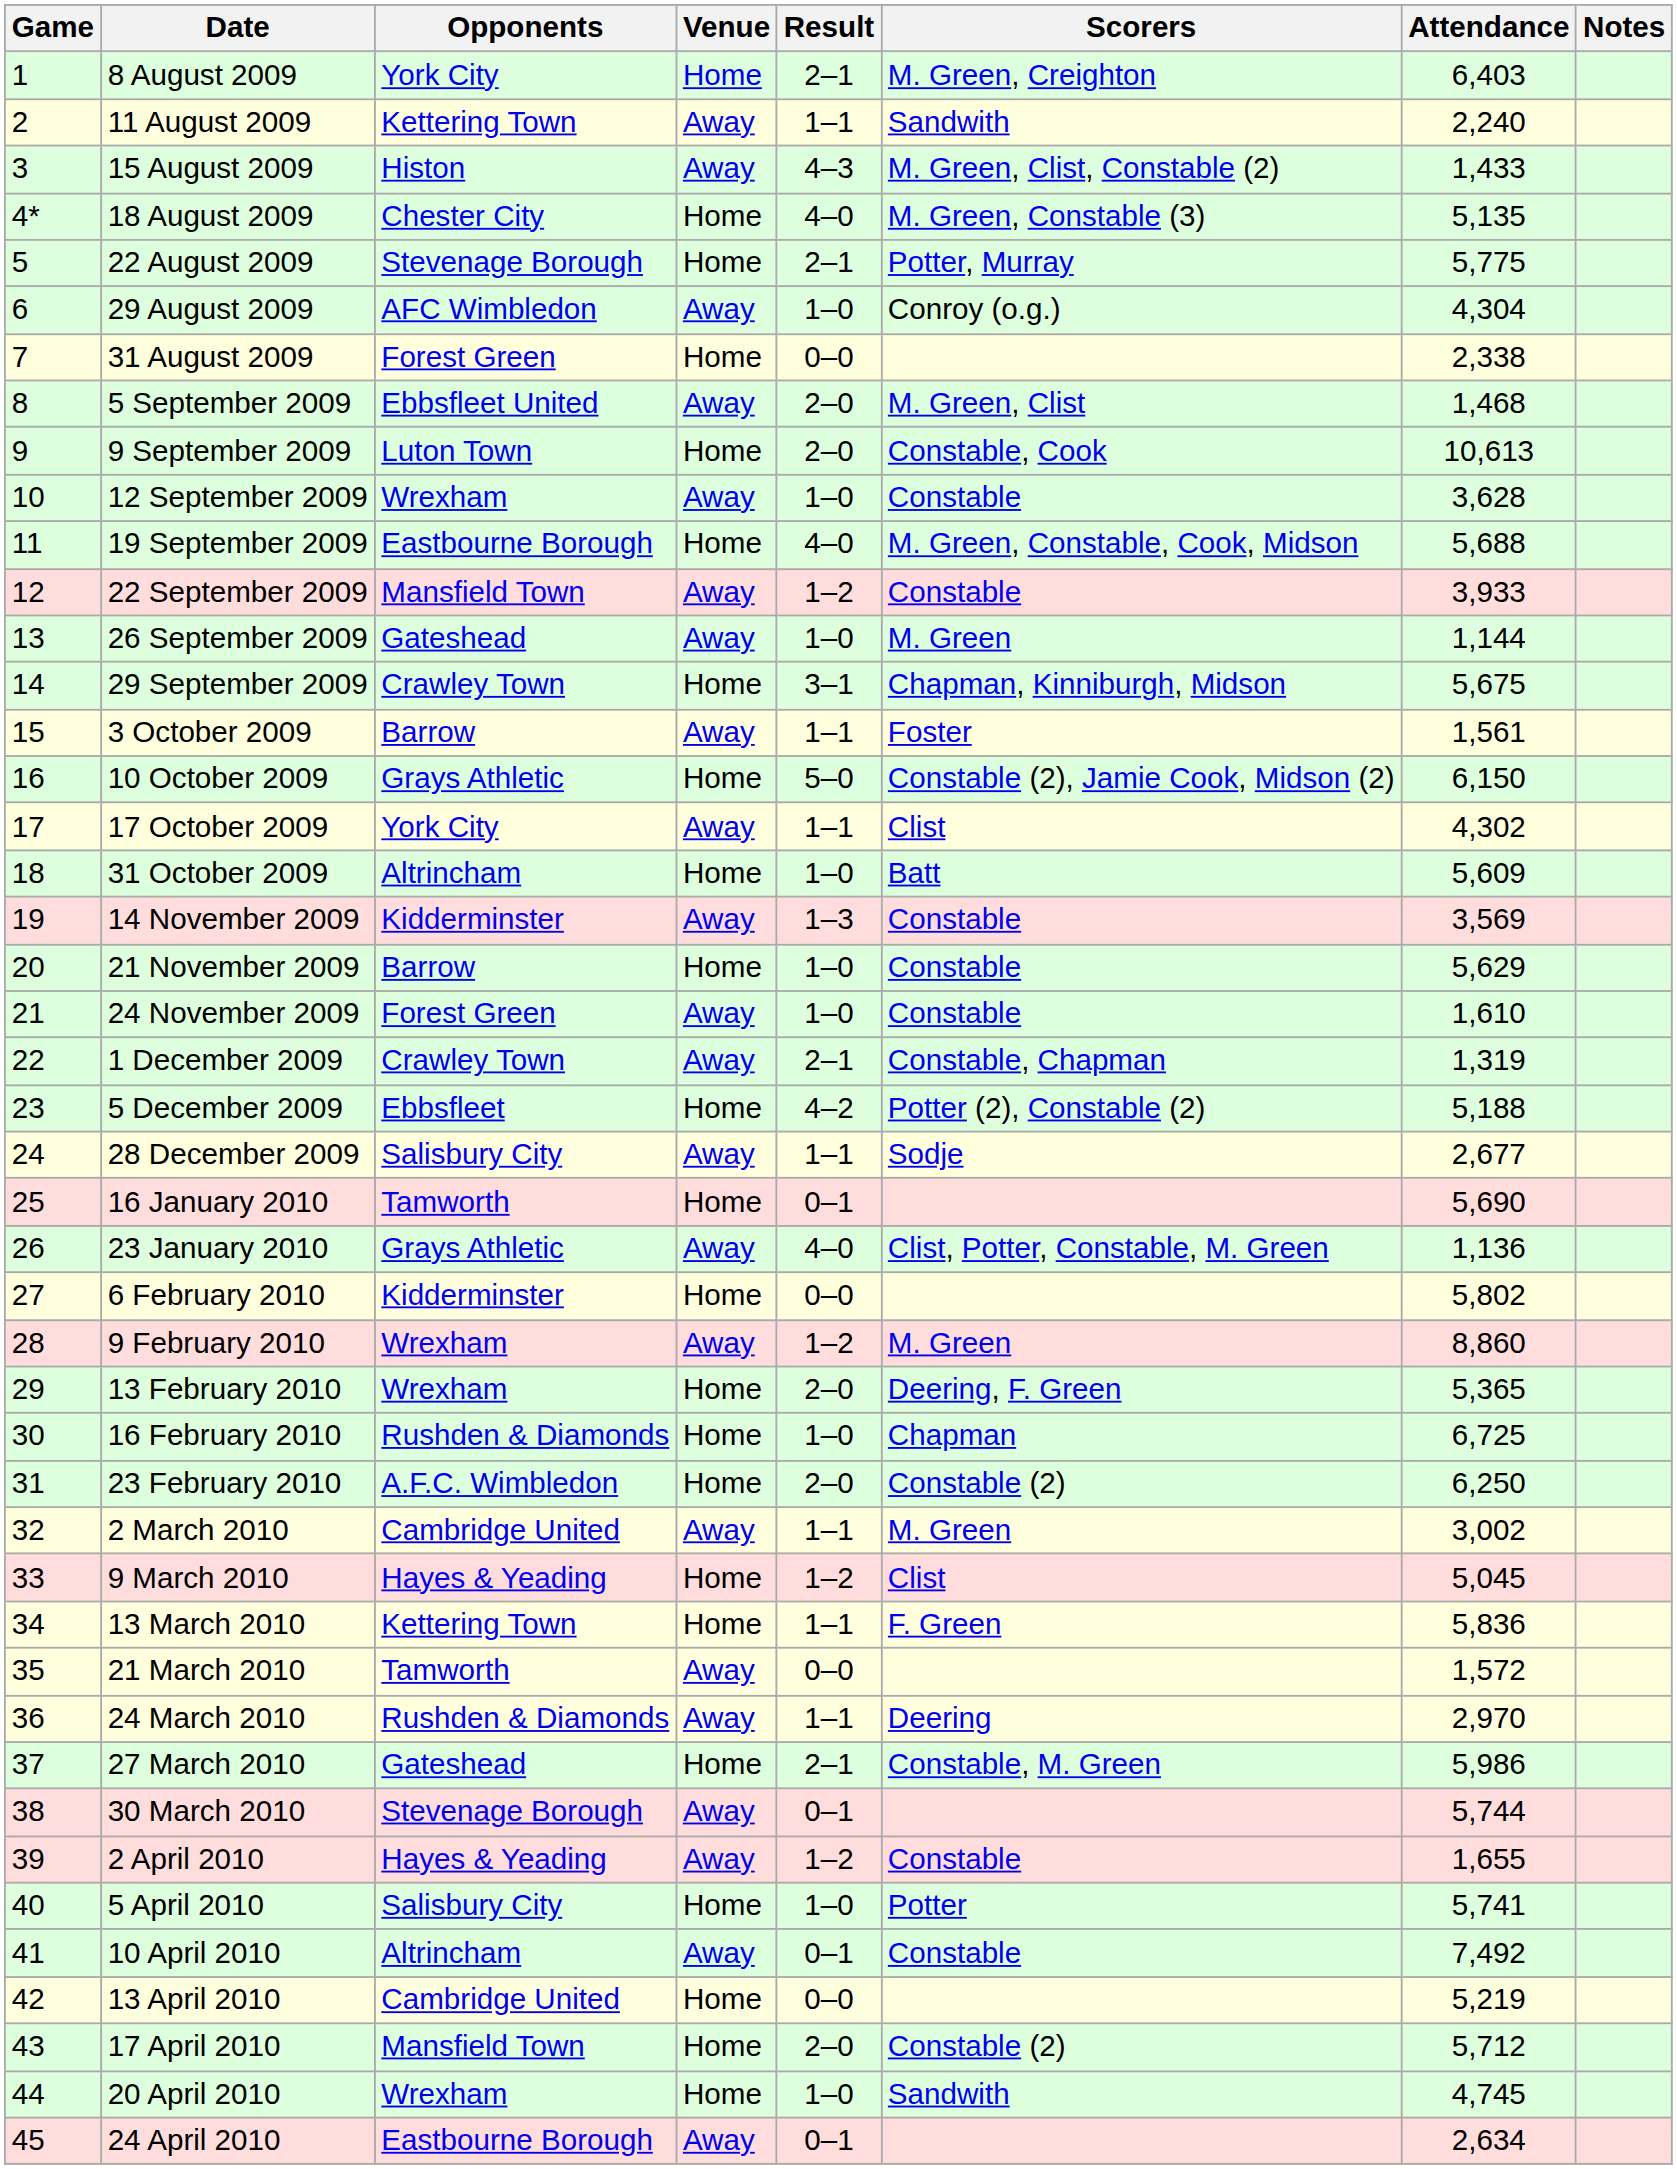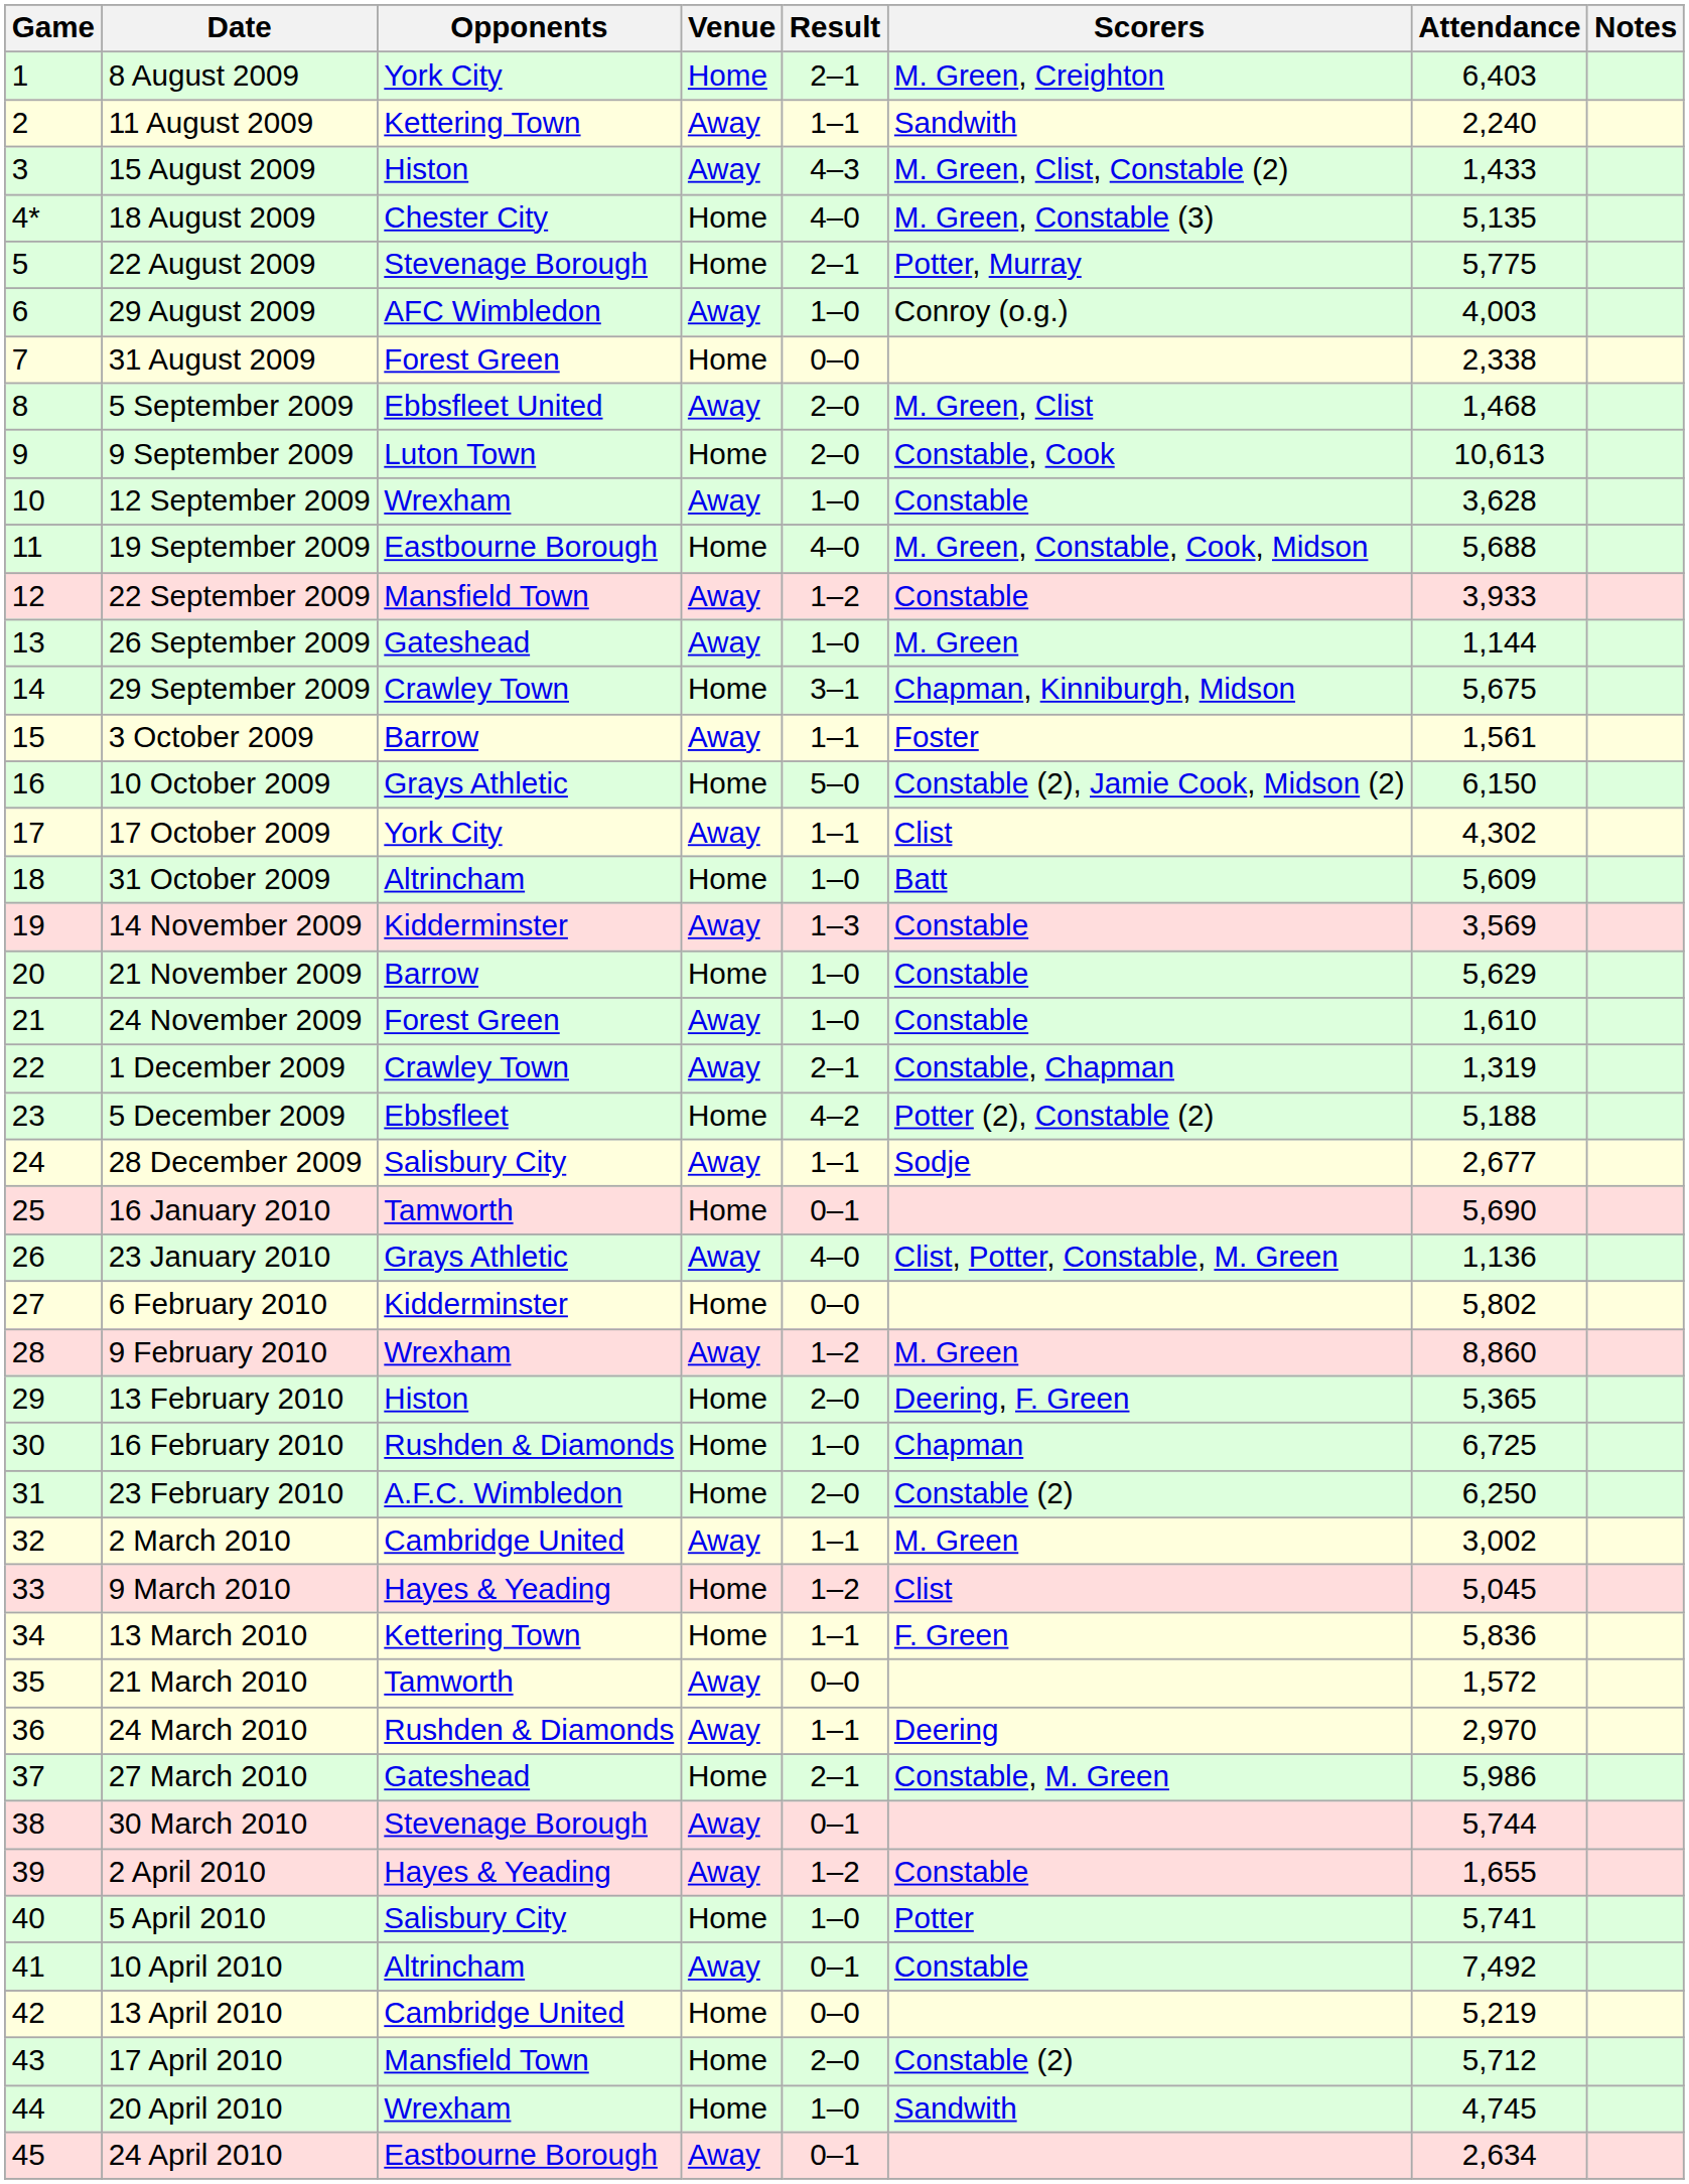29 August 2009 | Attendance: 4,304 -> 4,003
13 February 2010 | Opponents: Wrexham -> Histon
